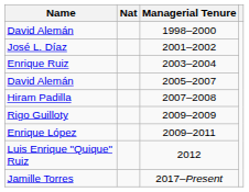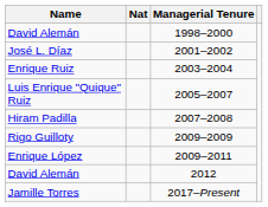2005–2007 | Name: David Alemán -> Luis Enrique "Quique" Ruiz
2012 | Name: Luis Enrique "Quique" Ruiz -> David Alemán
